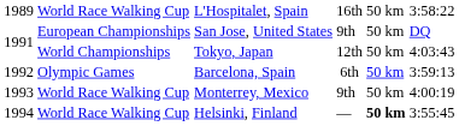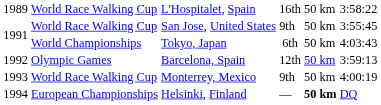San Jose, United States | column 2: European Championships -> World Race Walking Cup
San Jose, United States | column 6: DQ -> 3:55:45
Tokyo, Japan | column 4: 12th -> 6th
Barcelona, Spain | column 4: 6th -> 12th
Helsinki, Finland | column 2: World Race Walking Cup -> European Championships
Helsinki, Finland | column 6: 3:55:45 -> DQ
